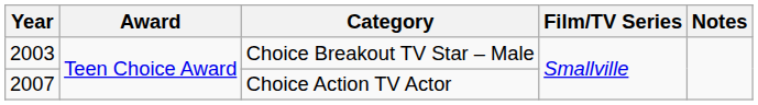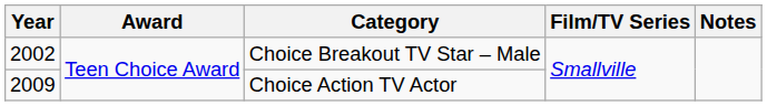Choice Breakout TV Star – Male | Year: 2003 -> 2002
Choice Action TV Actor | Year: 2007 -> 2009
